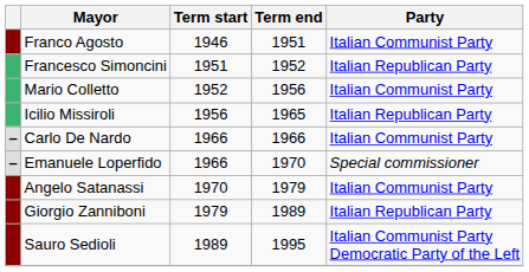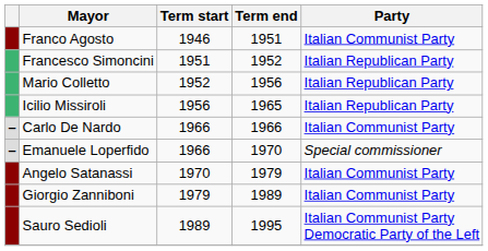Mario Colletto | Party: Italian Communist Party -> Italian Republican Party
Giorgio Zanniboni | Party: Italian Republican Party -> Italian Communist Party
